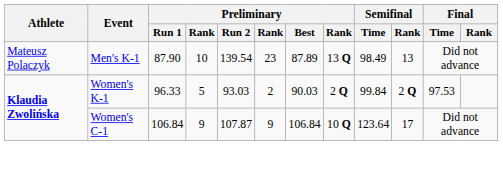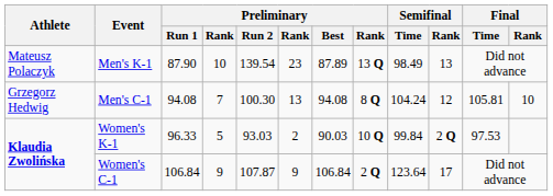+ row: Grzegorz Hedwig | Men's C-1 | 94.08 | 7 | 100.30 | 13 | 94.08 | 8 Q | 104.24 | 12 | 105.81 | 10
Women's K-1 | column 8: 2 Q -> 10 Q
Women's C-1 | column 8: 10 Q -> 2 Q
